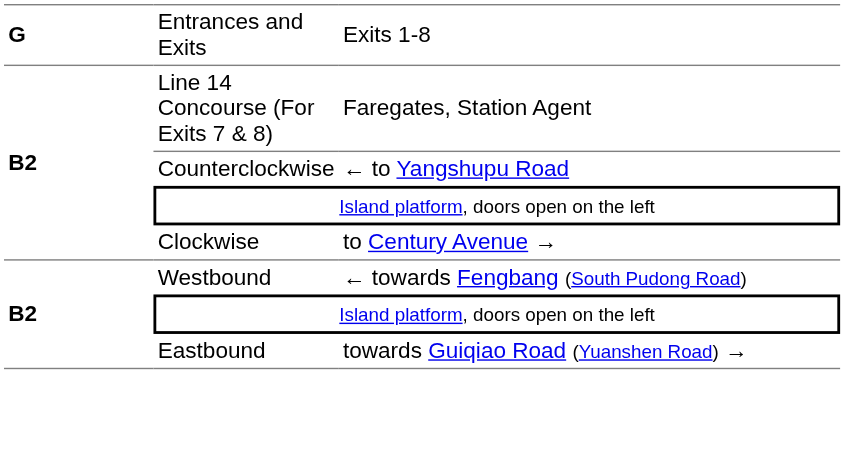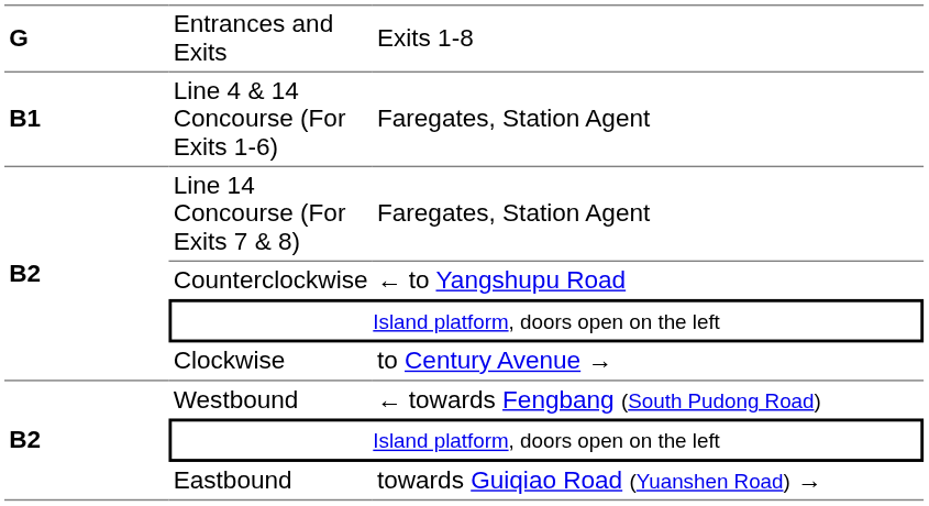+ row: B1 | Line 4 & 14 Concourse (For Exits 1-6) | Faregates, Station Agent
